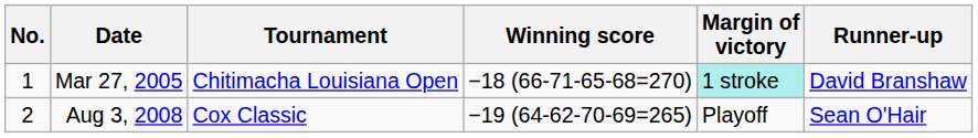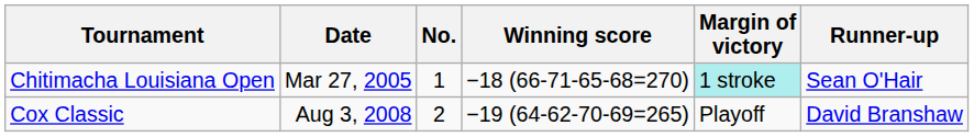columns swapped: No. <-> Tournament
Mar 27, 2005 | Runner-up: David Branshaw -> Sean O'Hair
Aug 3, 2008 | Runner-up: Sean O'Hair -> David Branshaw
